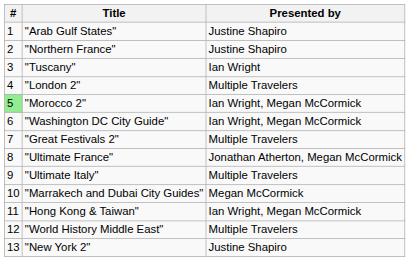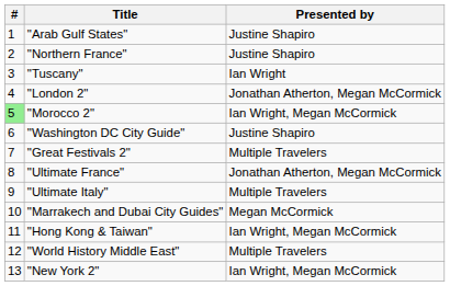"London 2" | Presented by: Multiple Travelers -> Jonathan Atherton, Megan McCormick
"Washington DC City Guide" | Presented by: Ian Wright, Megan McCormick -> Justine Shapiro
"New York 2" | Presented by: Justine Shapiro -> Ian Wright, Megan McCormick
